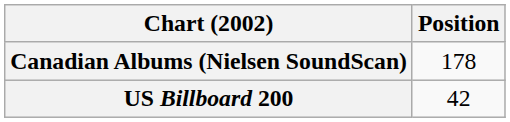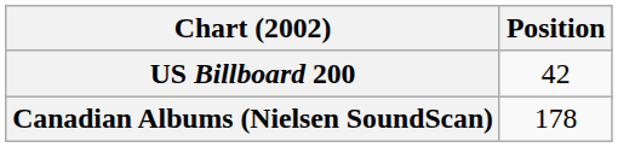rows swapped: Canadian Albums (Nielsen SoundScan) <-> US Billboard 200
